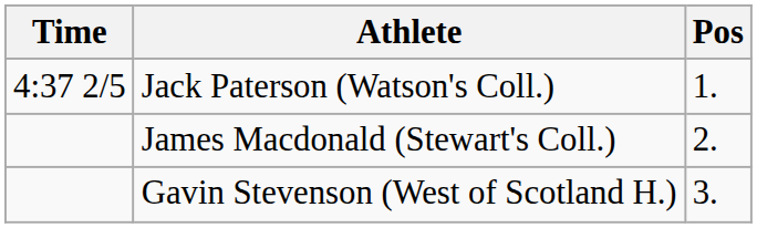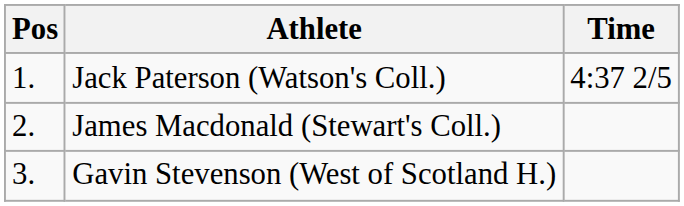columns swapped: Pos <-> Time
